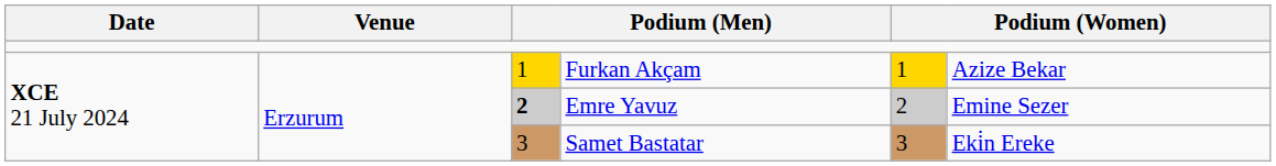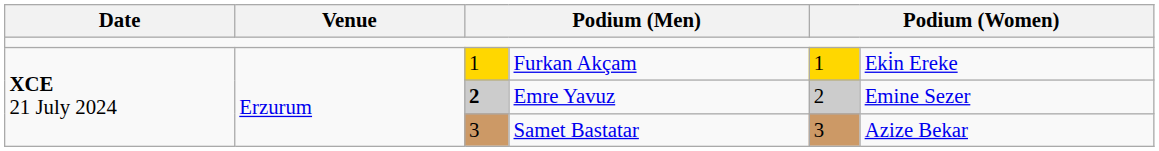Furkan Akçam | column 6: Azize Bekar -> Eki̇n Ereke
Samet Bastatar | column 6: Eki̇n Ereke -> Azize Bekar
